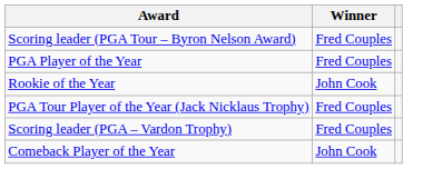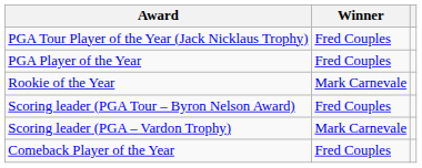rows swapped: PGA Tour Player of the Year (Jack Nicklaus Trophy) <-> Scoring leader (PGA Tour – Byron Nelson Award)
Rookie of the Year | Winner: John Cook -> Mark Carnevale
Scoring leader (PGA – Vardon Trophy) | Winner: Fred Couples -> Mark Carnevale
Comeback Player of the Year | Winner: John Cook -> Fred Couples
